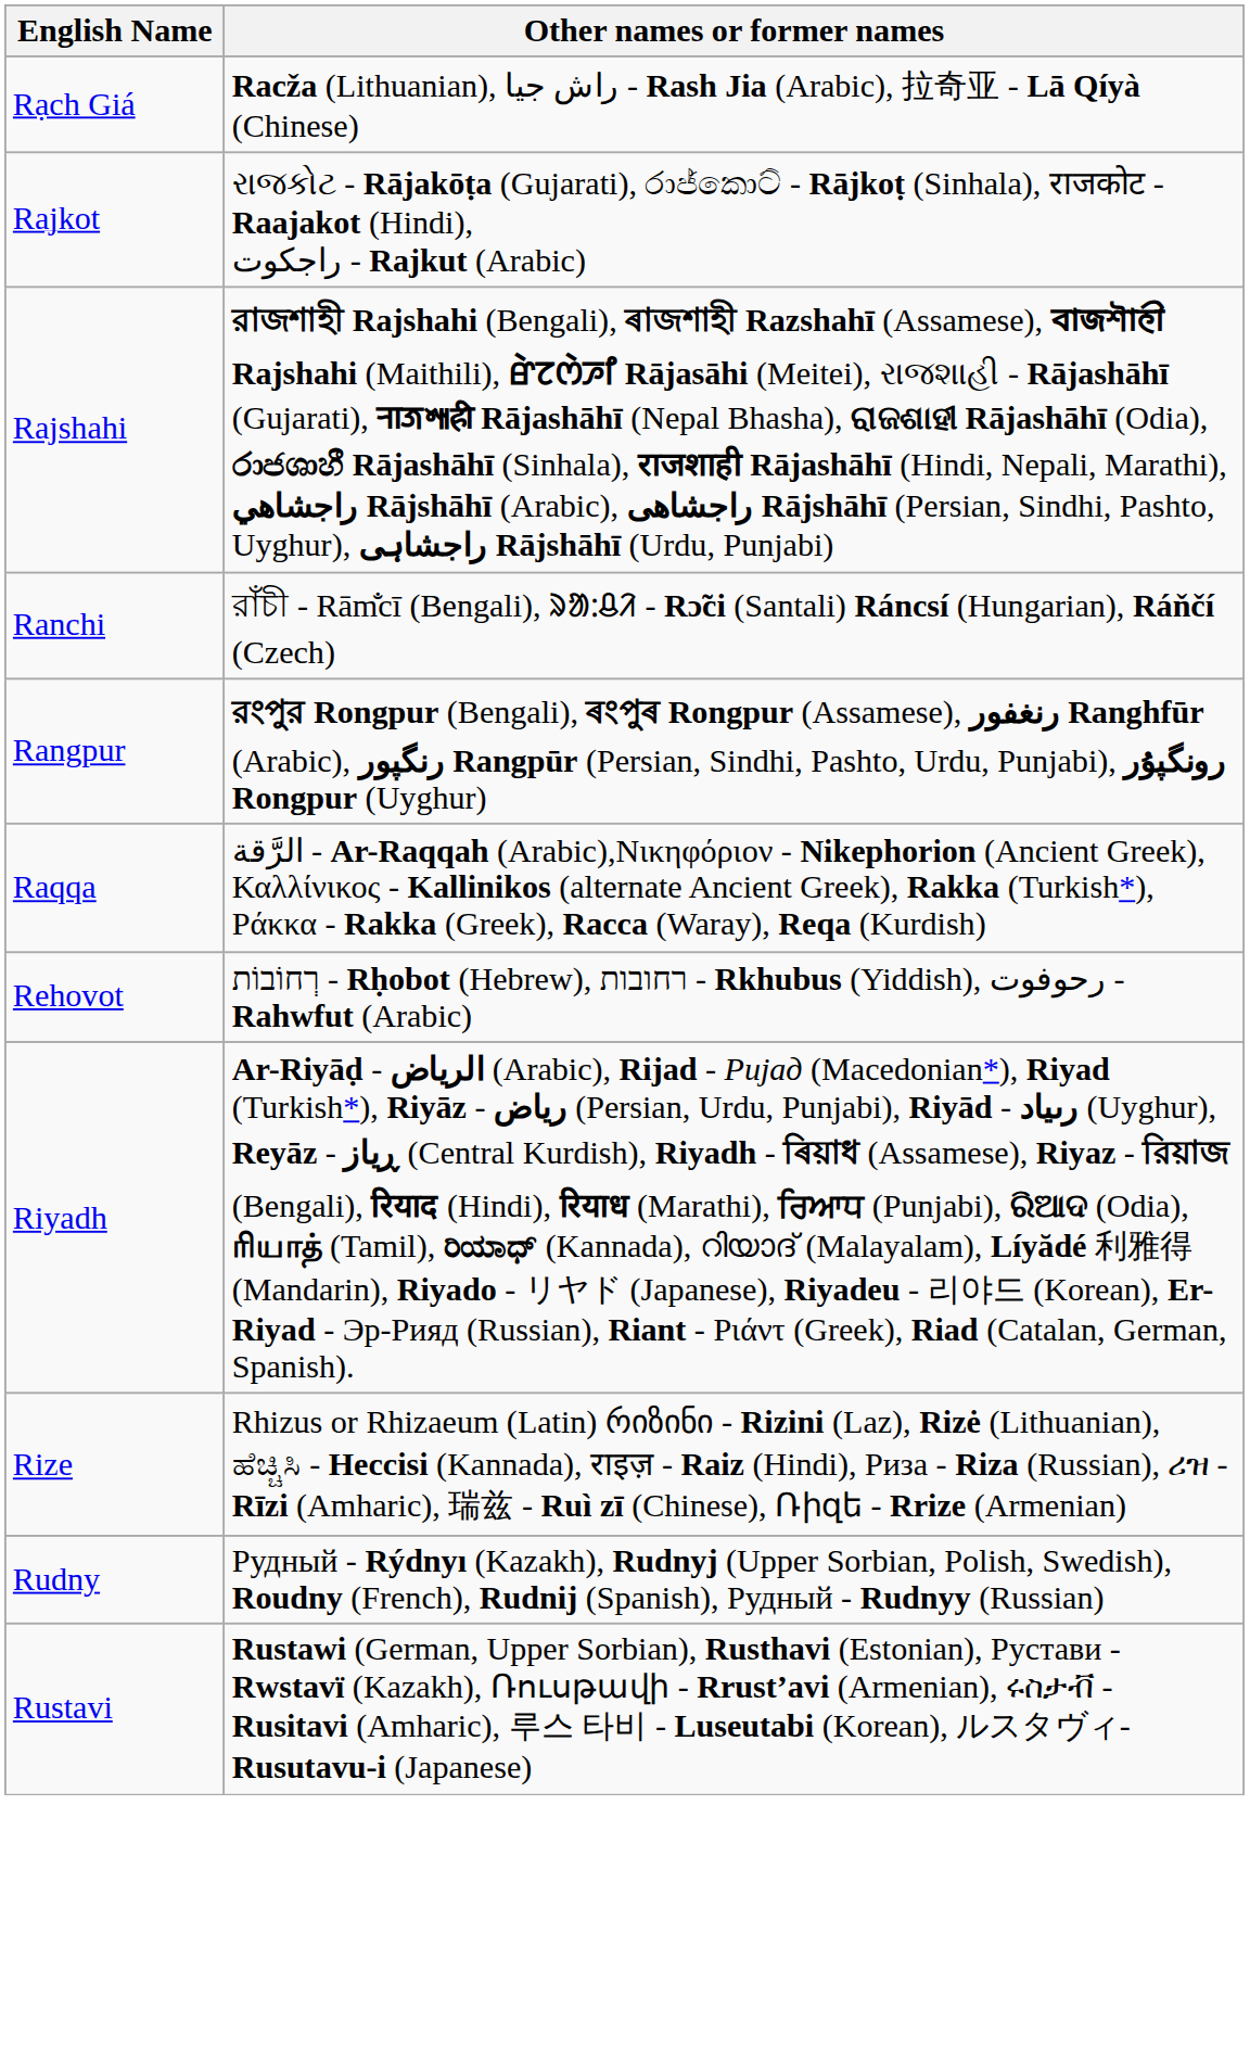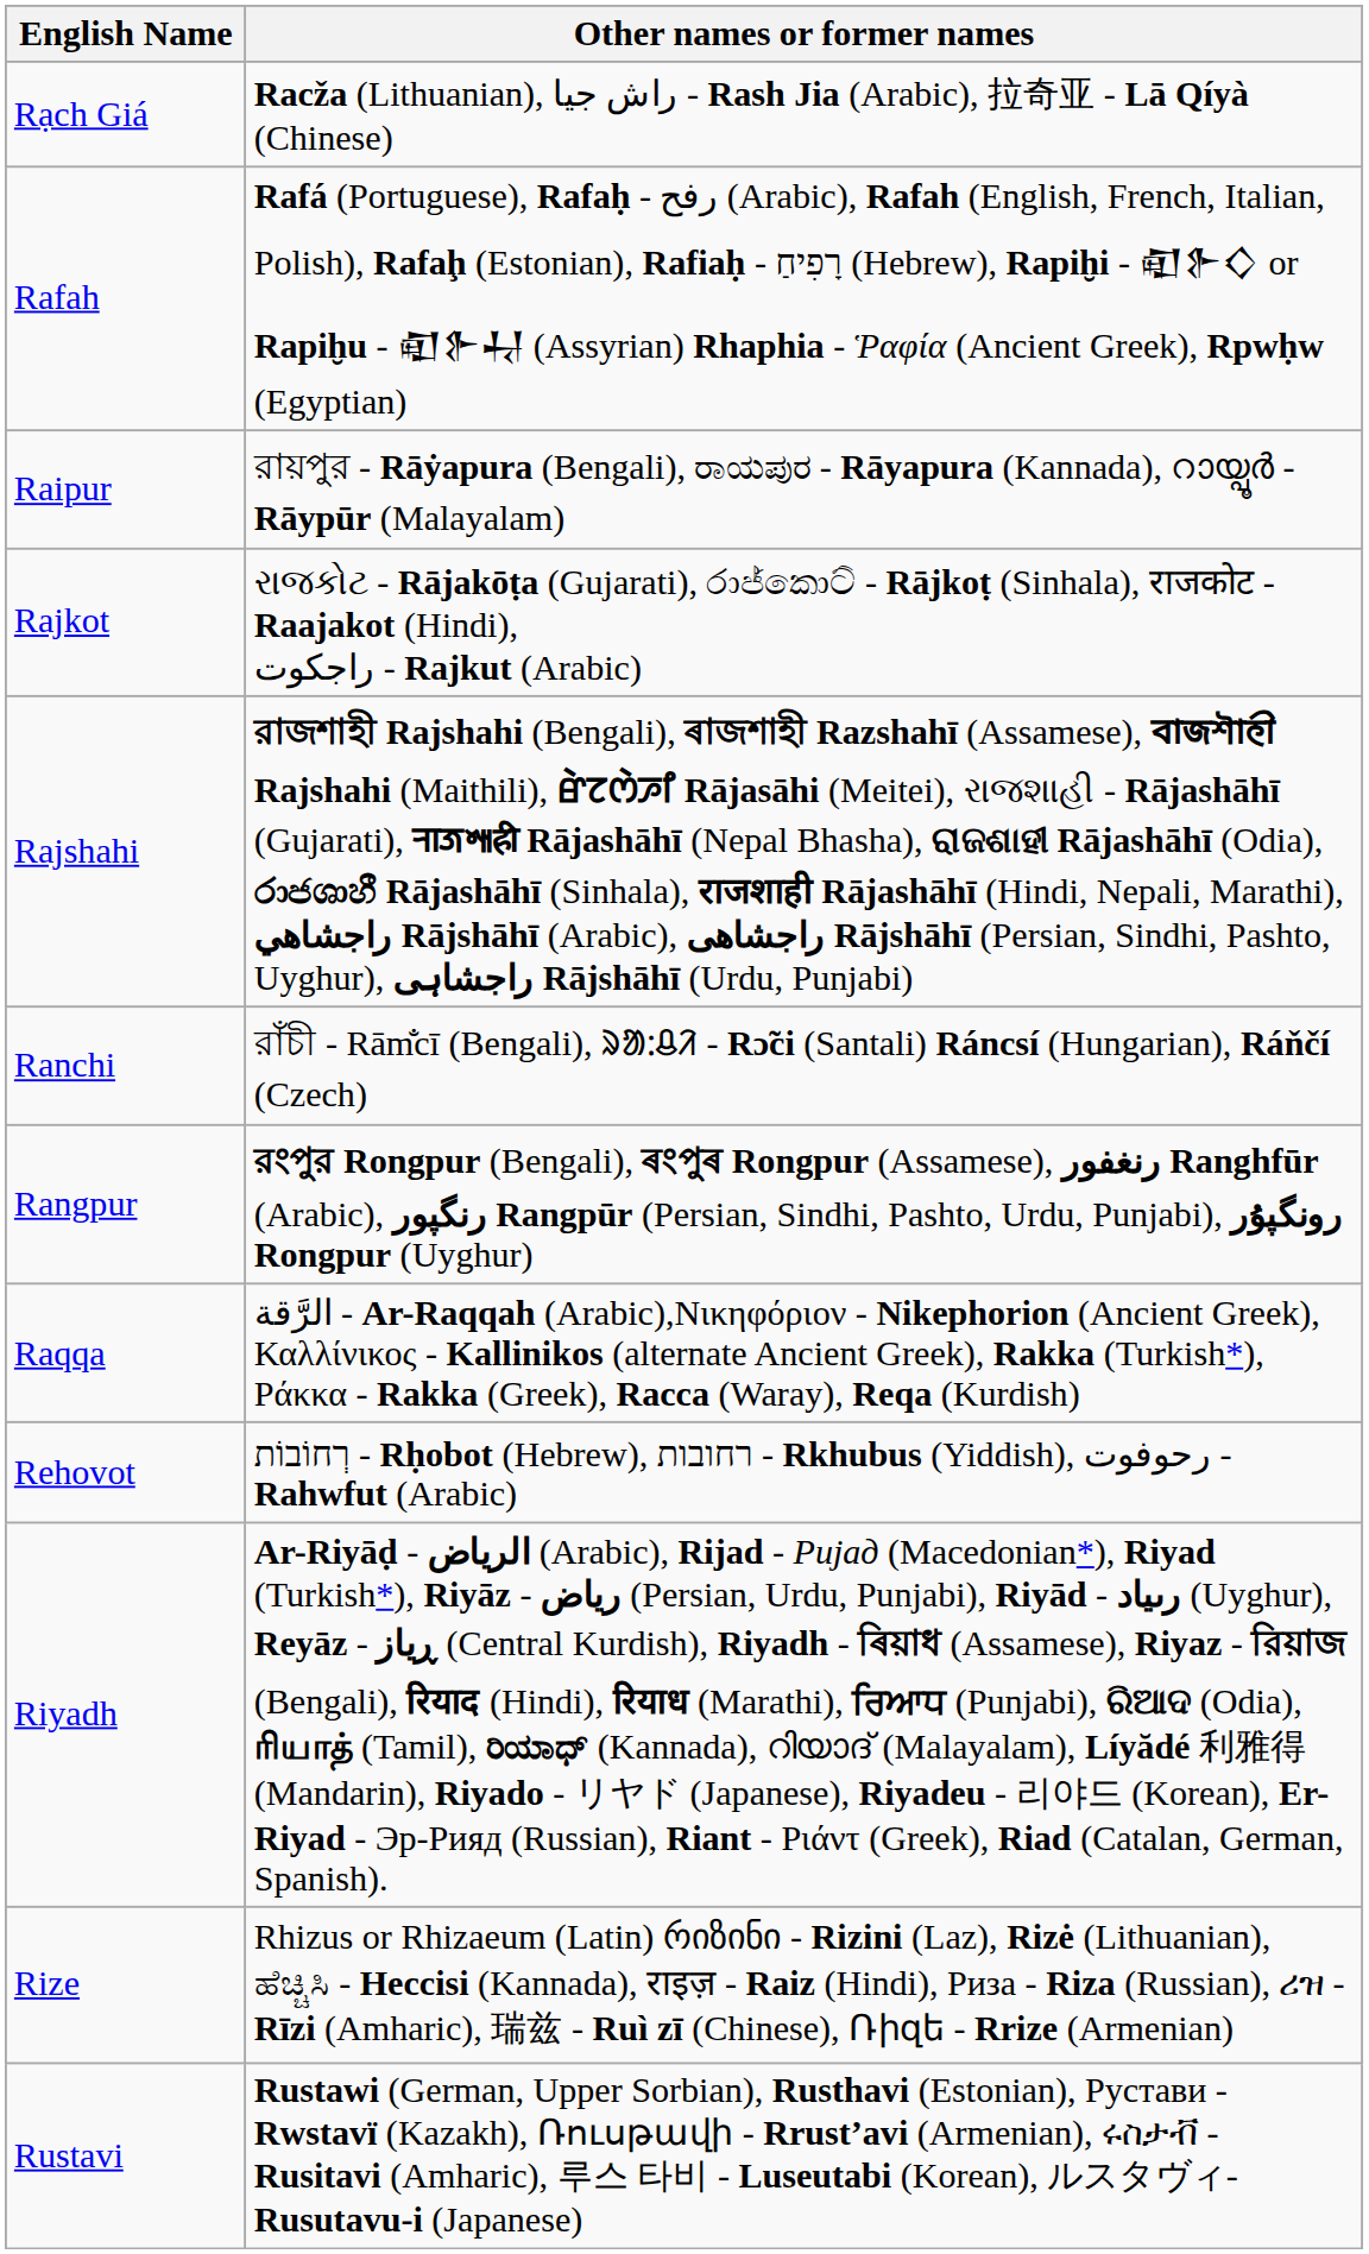+ row: Rafah | Rafá (Portuguese), Rafaḥ - رفح (Arabic), Rafah (English, French, Italian, Polish), Rafaḩ (Estonian), Rafiaḥ - רָפִיחַ (Hebrew), Rapiḫi - 𒊏𒉿𒄭 or Rapiḫu - 𒊏𒉿𒄷 (Assyrian) Rhaphia - Ῥαφία (Ancient Greek), Rpwḥw (Egyptian)
+ row: Raipur | রায়পুর - Rāẏapura (Bengali), ರಾಯಪುರ - Rāyapura (Kannada), റായ്പൂർ - Rāypūr (Malayalam)
- row: Rudny | Рудный - Rýdnyı (Kazakh), Rudnyj (Upper Sorbian, Polish, Swedish), Roudny (French), Rudnij (Spanish), Рудный - Rudnyy (Russian)
